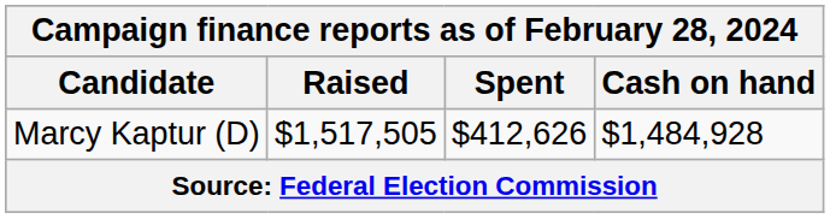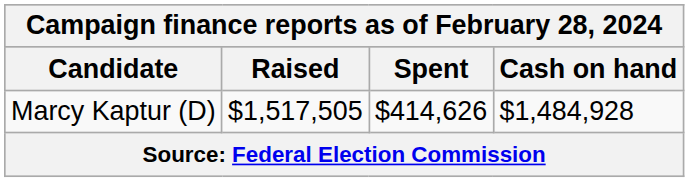Marcy Kaptur (D) | Spent: $412,626 -> $414,626
